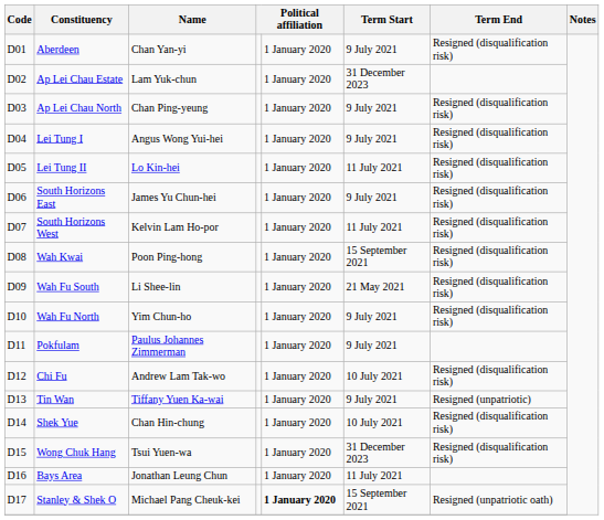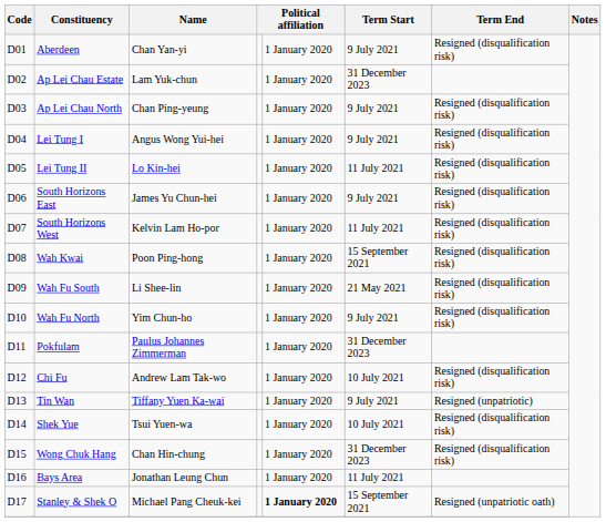Pokfulam | Term Start: 9 July 2021 -> 31 December 2023
Shek Yue | Name: Chan Hin-chung -> Tsui Yuen-wa
Wong Chuk Hang | Name: Tsui Yuen-wa -> Chan Hin-chung
